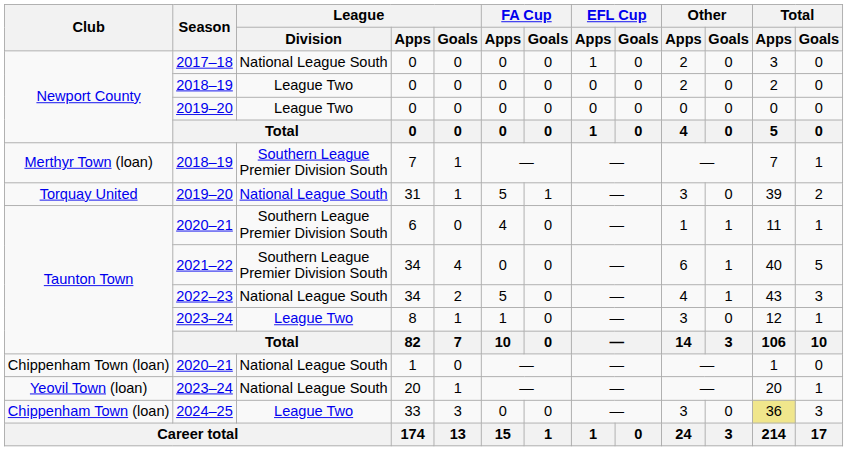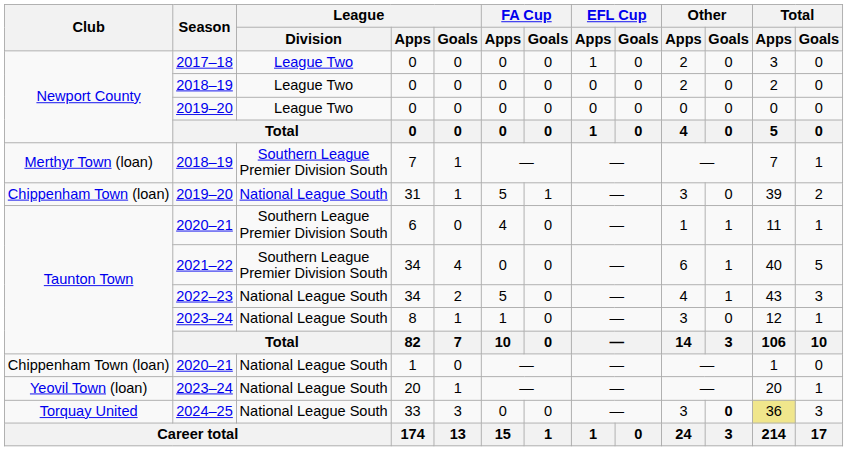2017–18 / 0 | League / Division: National League South -> League Two
31 | Club: Torquay United -> Chippenham Town (loan)
8 | League / Division: League Two -> National League South
33 | Club: Chippenham Town (loan) -> Torquay United
33 | League / Division: League Two -> National League South
33 | Other / Goals: normal -> bold
